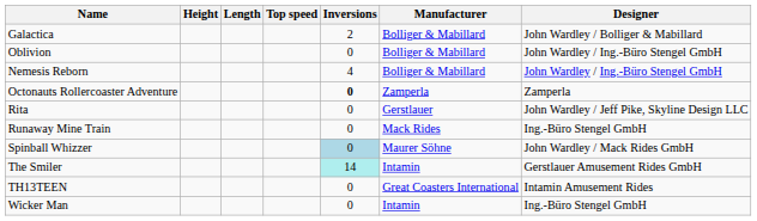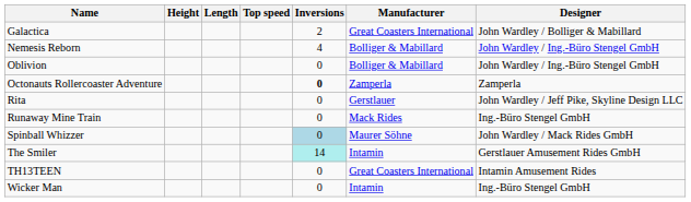Galactica | Manufacturer: Bolliger & Mabillard -> Great Coasters International
rows swapped: Nemesis Reborn <-> Oblivion
